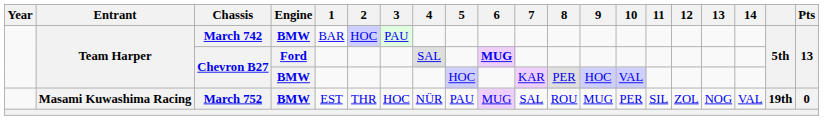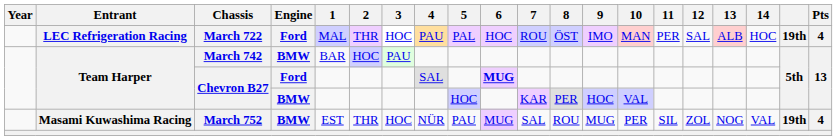+ row: LEC Refrigeration Racing | March 722 | Ford | MAL | THR | HOC | PAU | PAL | HOC | ROU | ÖST | IMO | MAN | PER | SAL | ALB | HOC | 19th | 4
March 752 | Pts: 0 -> 4
